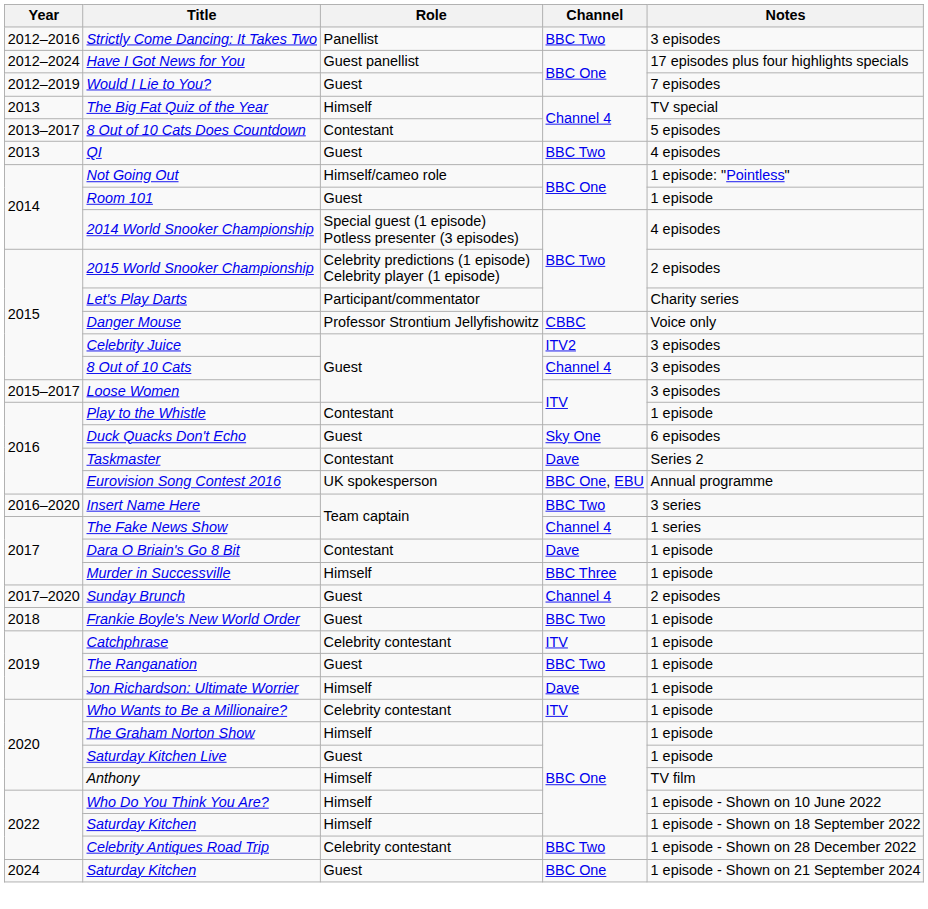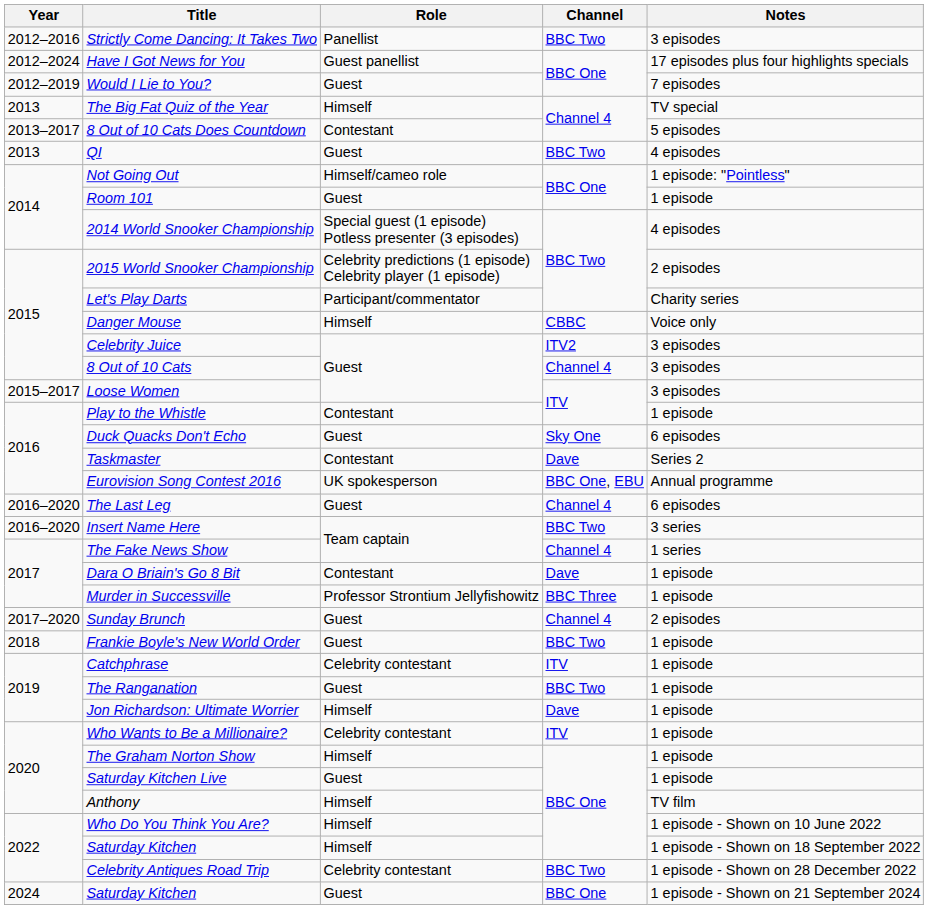Danger Mouse | Role: Professor Strontium Jellyfishowitz -> Himself
+ row: 2016–2020 | The Last Leg | Guest | Channel 4 | 6 episodes
Murder in Successville | Role: Himself -> Professor Strontium Jellyfishowitz
